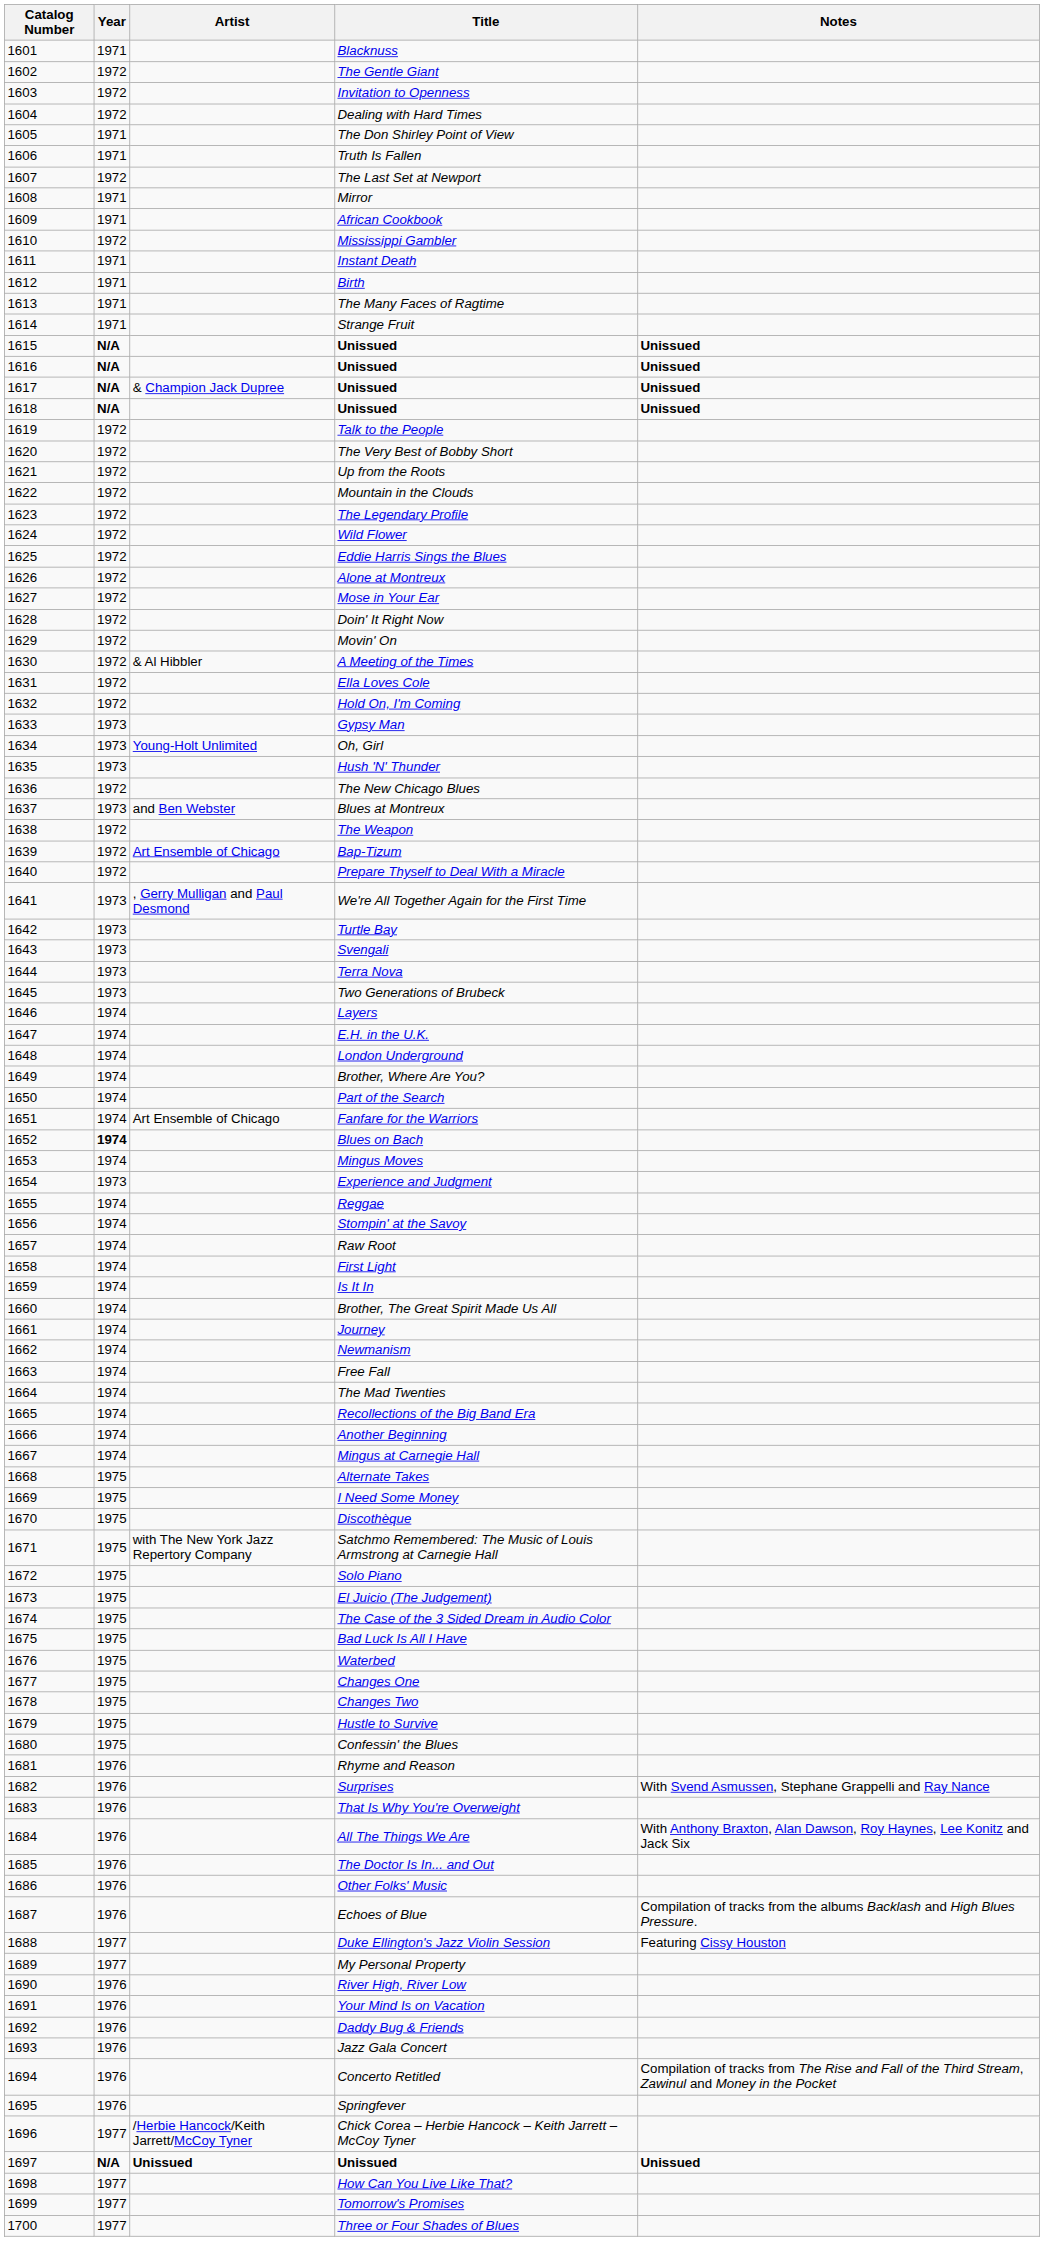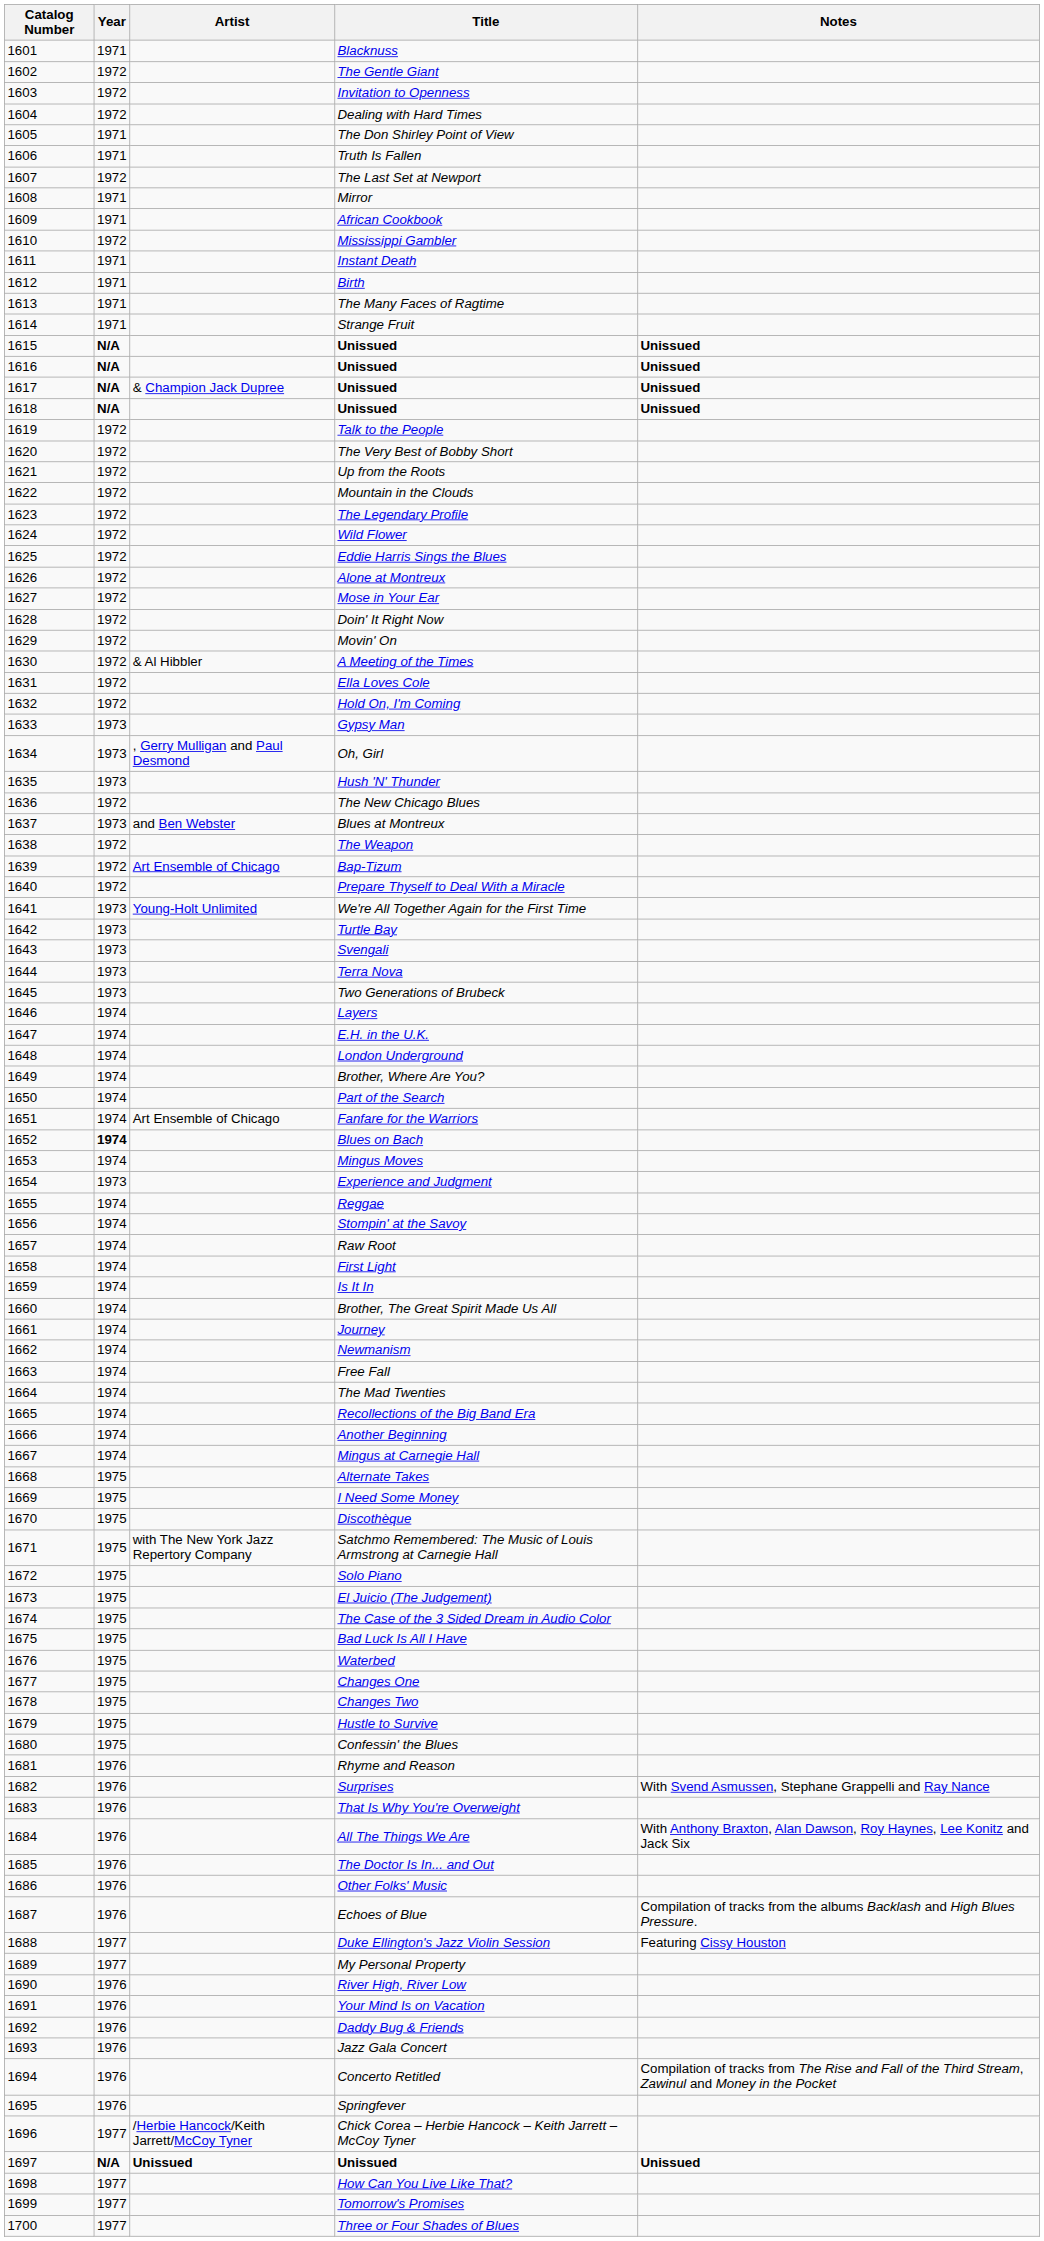Oh, Girl | Artist: Young-Holt Unlimited -> , Gerry Mulligan and Paul Desmond
We're All Together Again for the First Time | Artist: , Gerry Mulligan and Paul Desmond -> Young-Holt Unlimited
